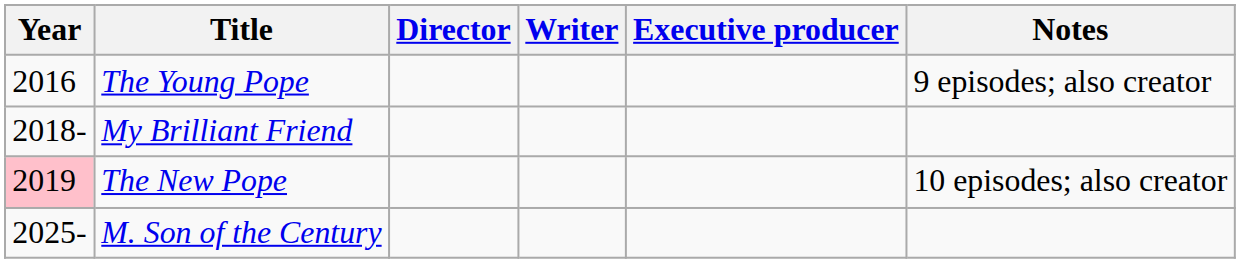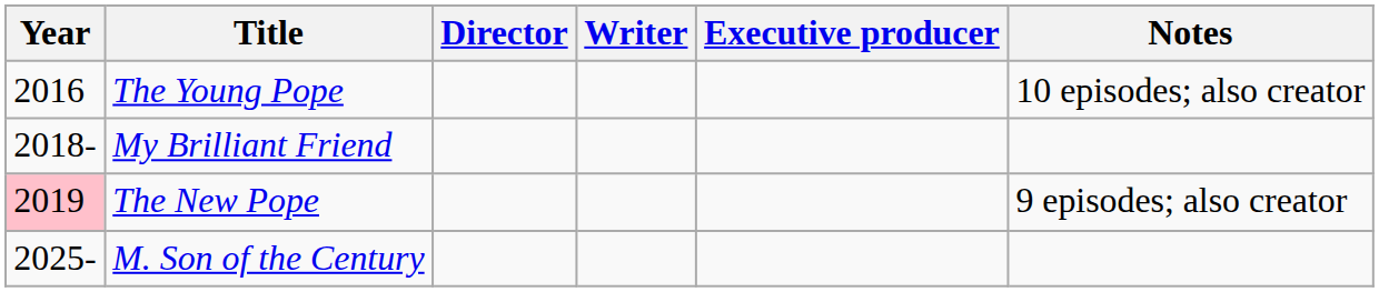The Young Pope | Notes: 9 episodes; also creator -> 10 episodes; also creator
The New Pope | Notes: 10 episodes; also creator -> 9 episodes; also creator
